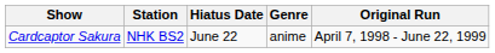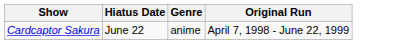- column: Station | NHK BS2
